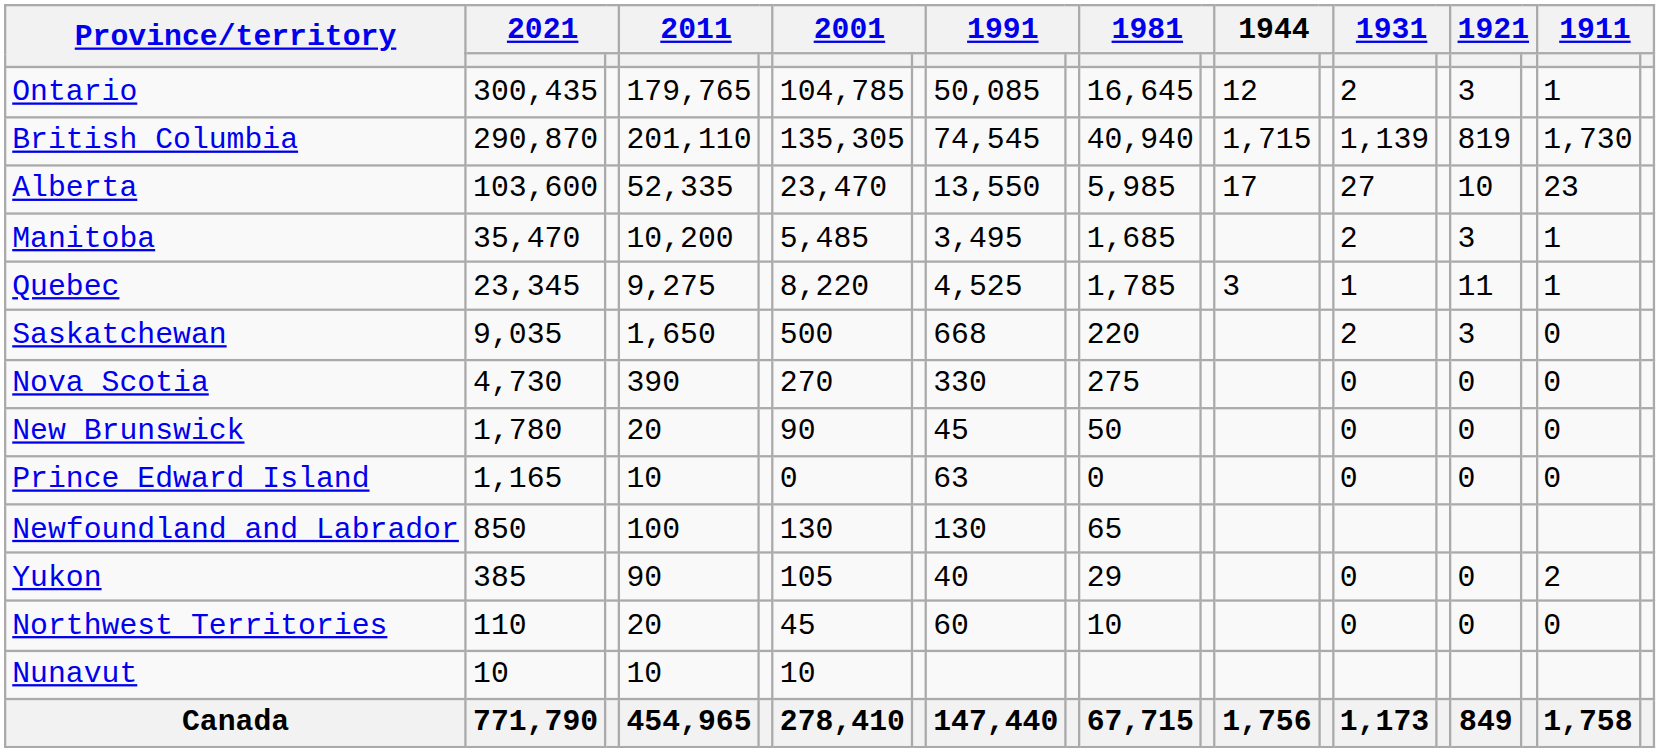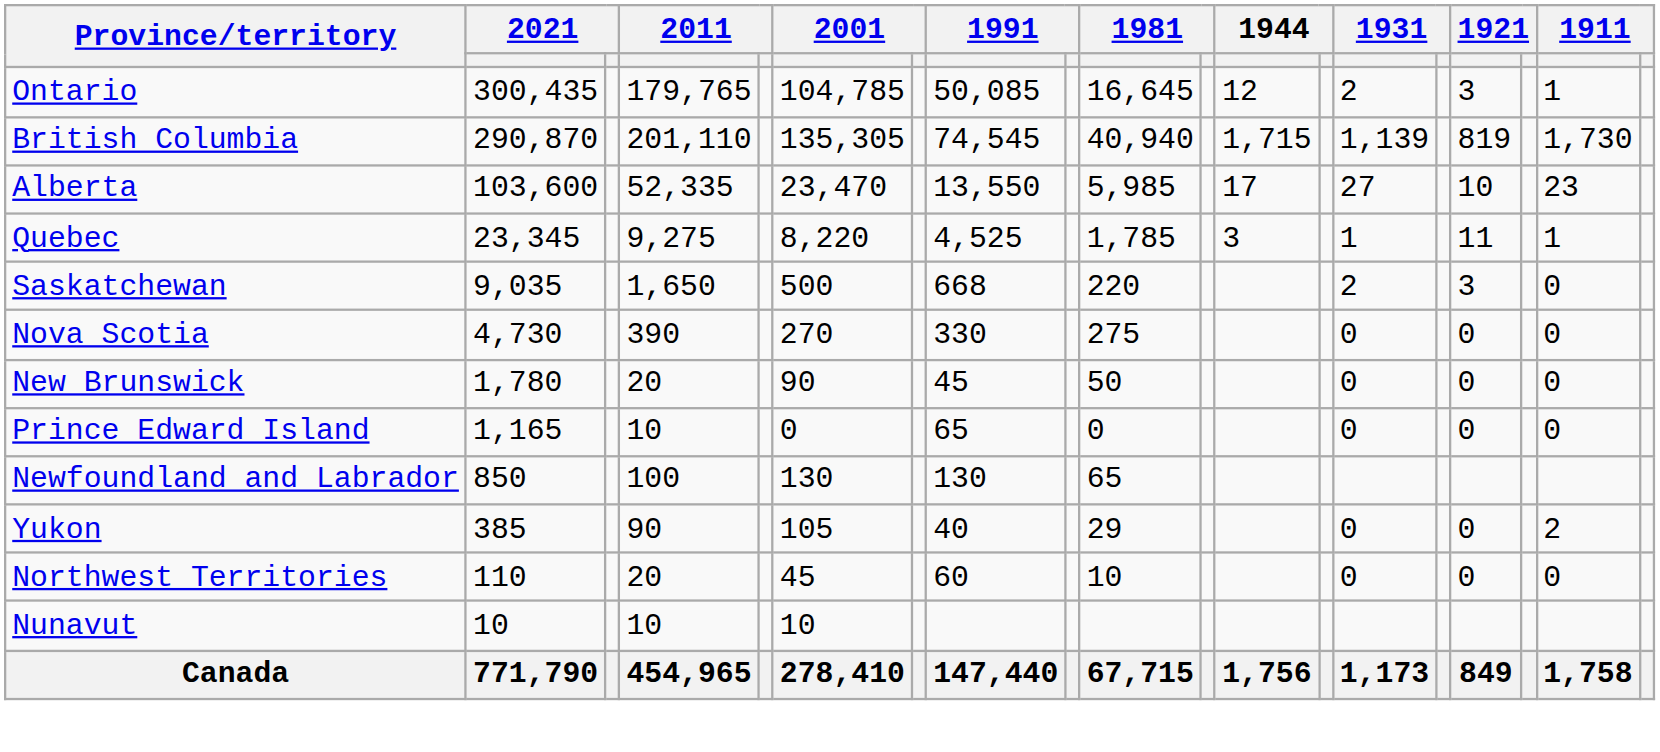- row: Manitoba | 35,470 | 10,200 | 5,485 | 3,495 | 1,685 | 2 | 3 | 1
Prince Edward Island | column 8: 63 -> 65
